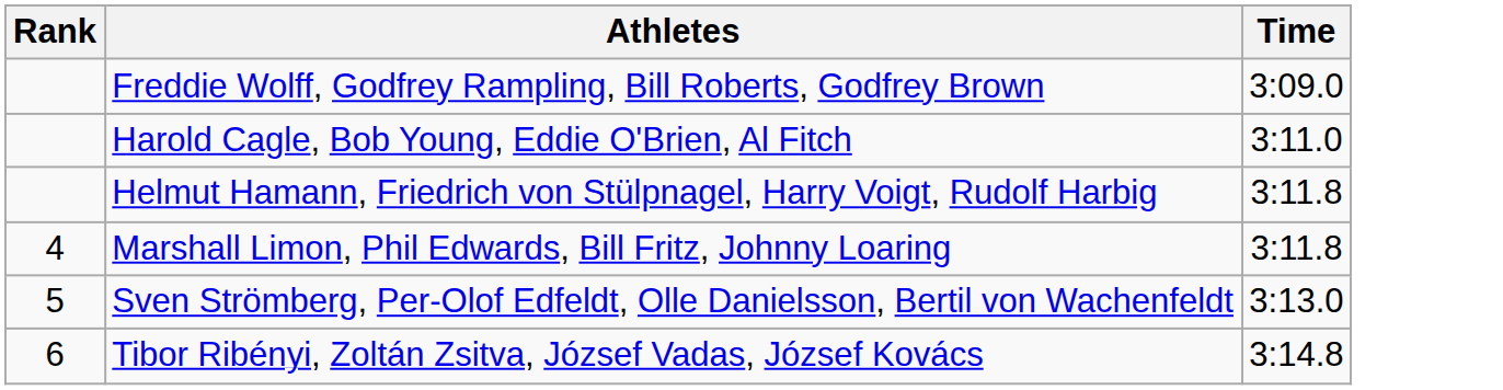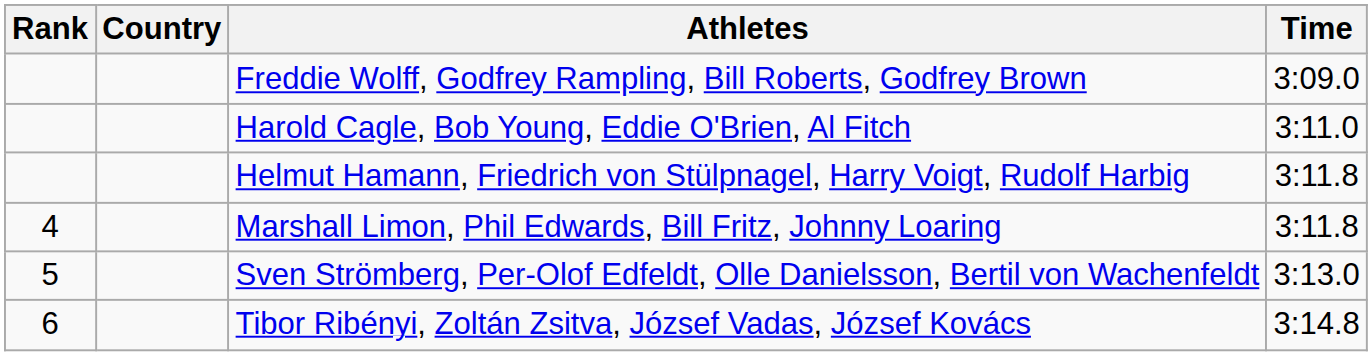+ column: Country
